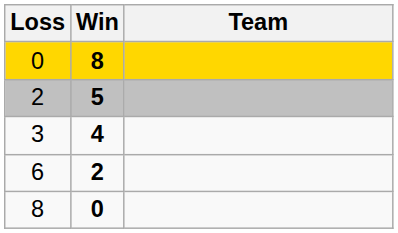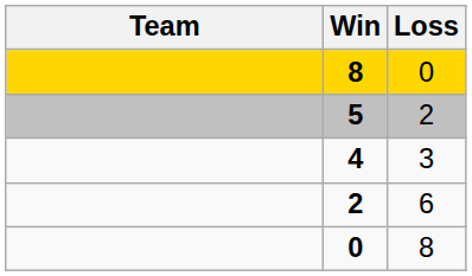columns swapped: Team <-> Loss
